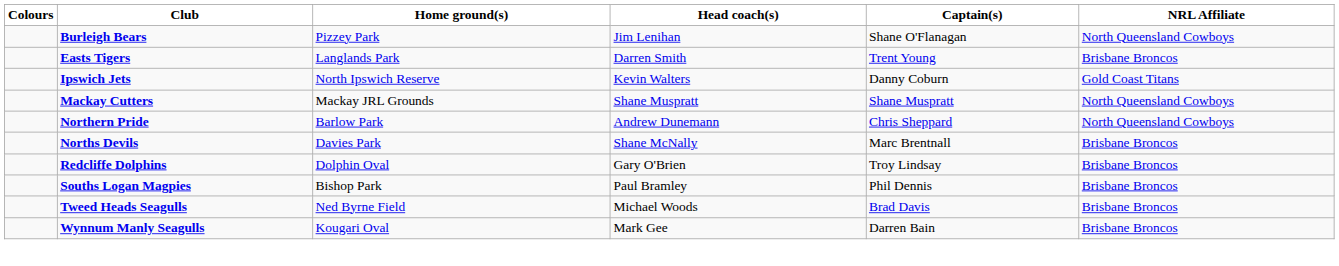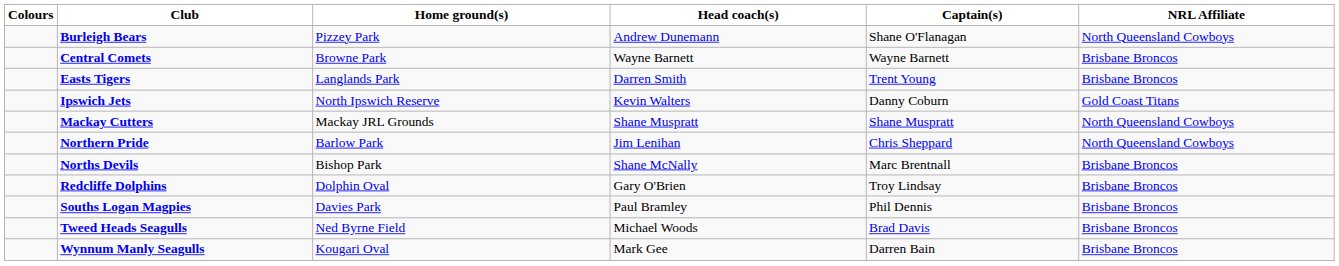Burleigh Bears | Head coach(s): Jim Lenihan -> Andrew Dunemann
+ row: Central Comets | Browne Park | Wayne Barnett | Wayne Barnett | Brisbane Broncos
Northern Pride | Head coach(s): Andrew Dunemann -> Jim Lenihan
Norths Devils | Home ground(s): Davies Park -> Bishop Park
Souths Logan Magpies | Home ground(s): Bishop Park -> Davies Park
